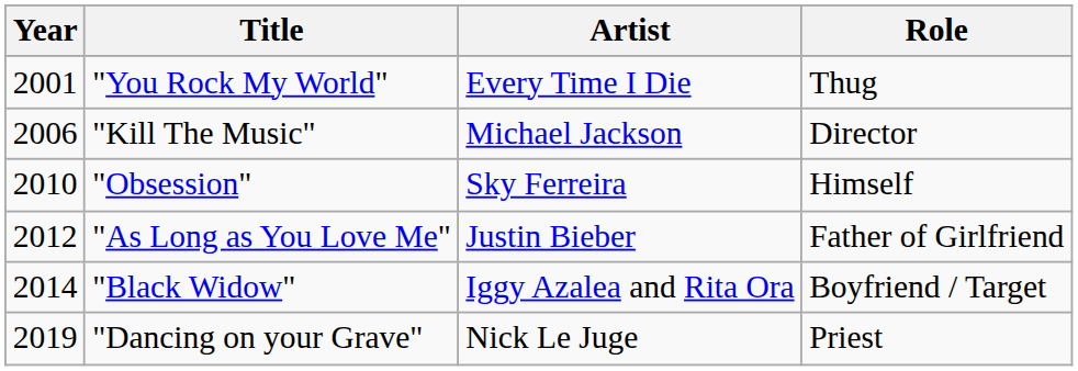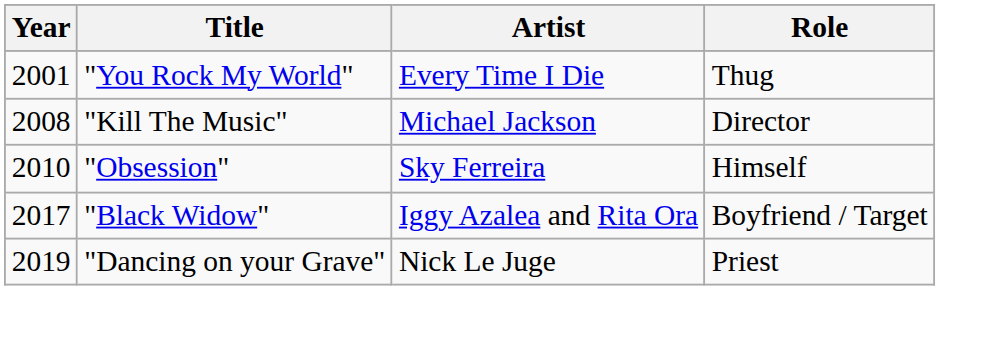"Kill The Music" | Year: 2006 -> 2008
- row: 2012 | "As Long as You Love Me" | Justin Bieber | Father of Girlfriend
"Black Widow" | Year: 2014 -> 2017
